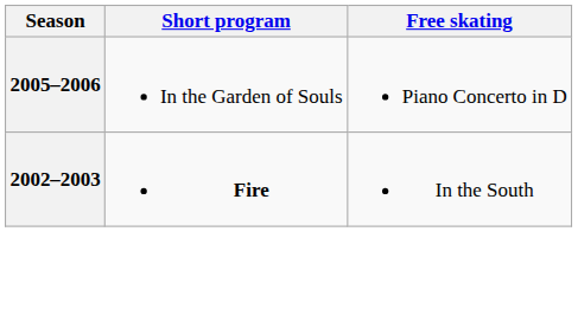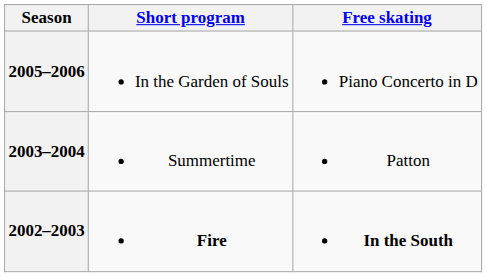+ row: 2003–2004 | Summertime | Patton
2002–2003 | Free skating: normal -> bold
